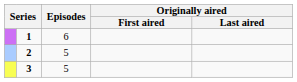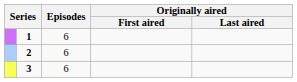2 | Episodes: 5 -> 6
3 | Episodes: 5 -> 6
